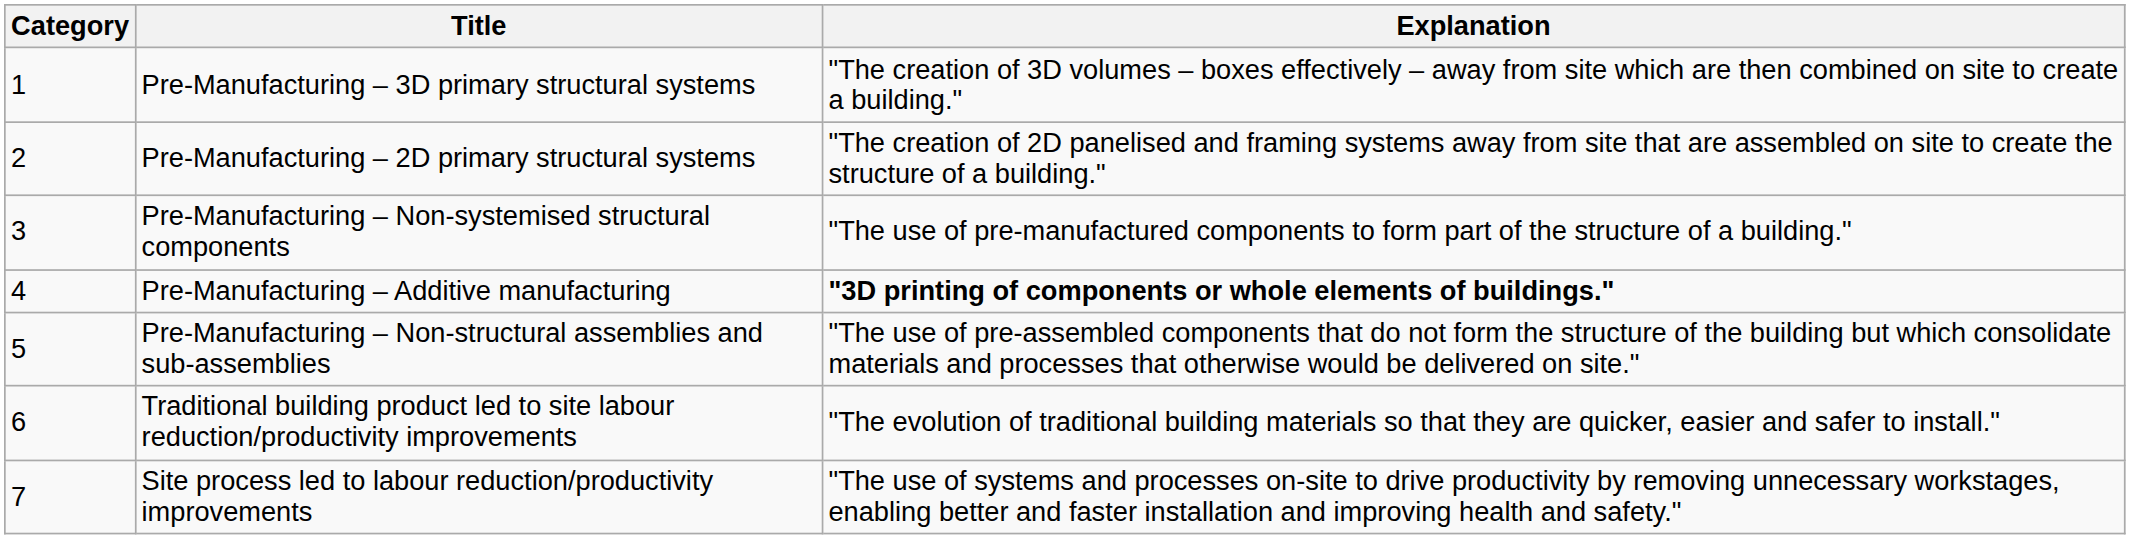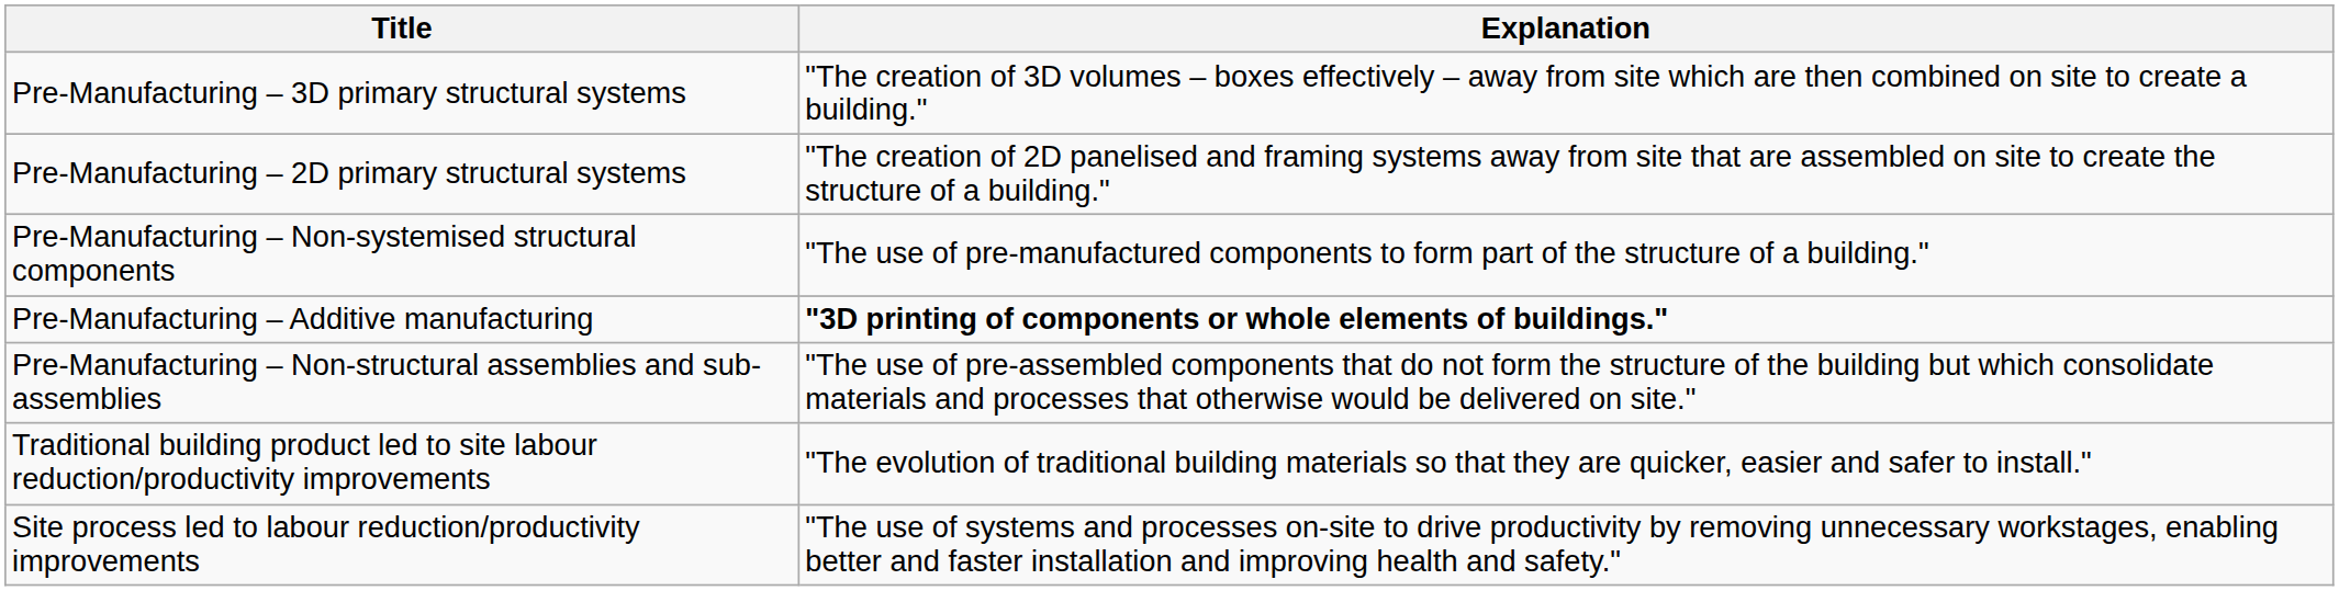- column: Category | 1 | 2 | 3 | 4 | 5 | 6 | 7
